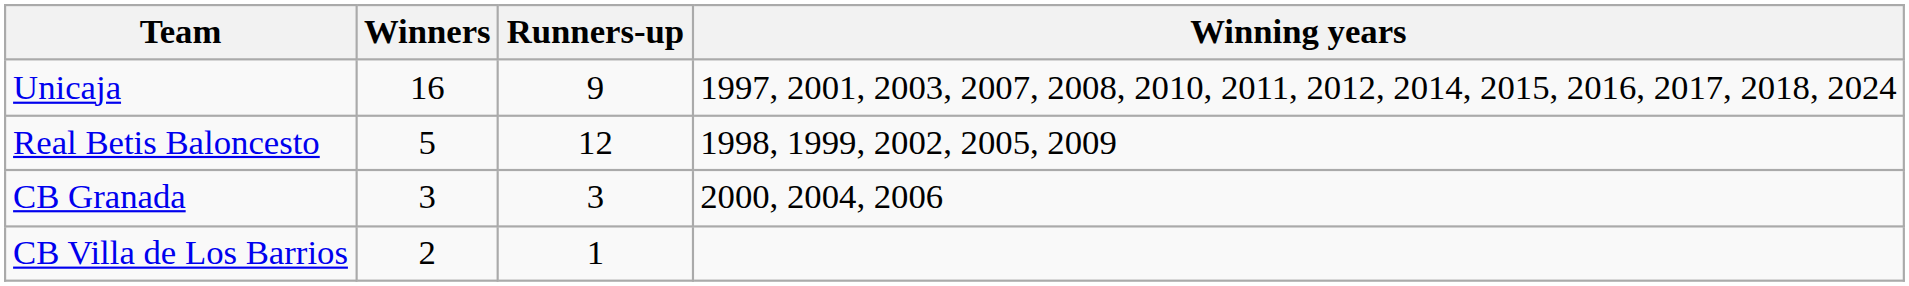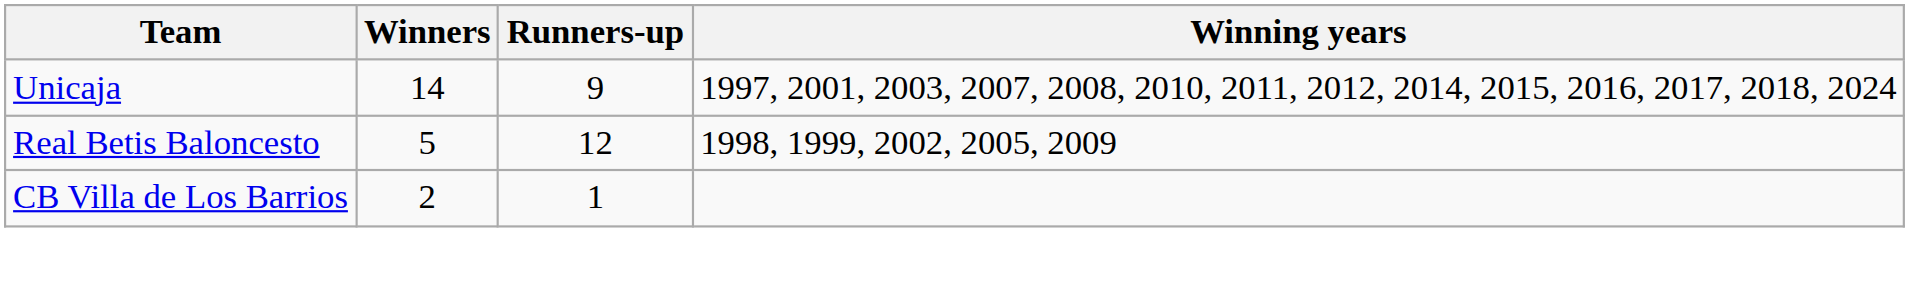Unicaja | Winners: 16 -> 14
- row: CB Granada | 3 | 3 | 2000, 2004, 2006
